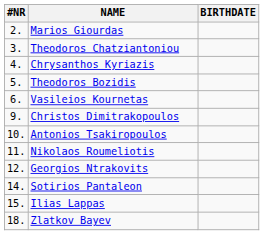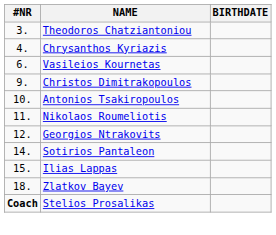- row: 2. | Marios Giourdas
- row: 5. | Theodoros Bozidis
+ row: Coach | Stelios Prosalikas
